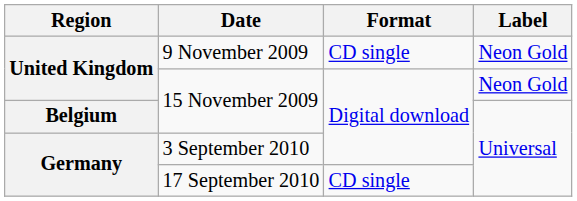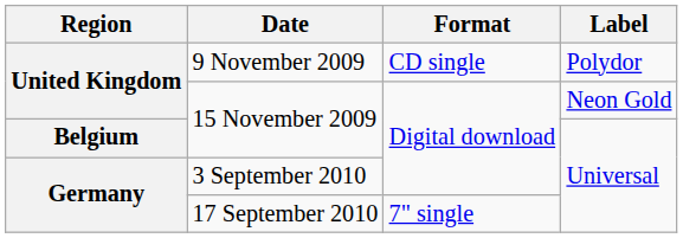9 November 2009 | Label: Neon Gold -> Polydor
17 September 2010 | Format: CD single -> 7" single
